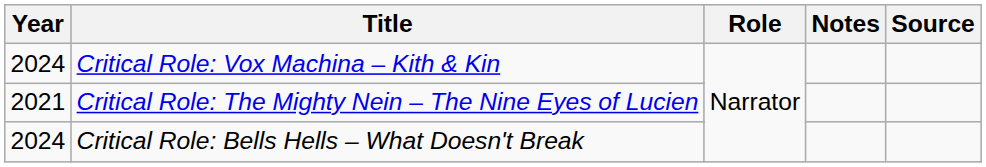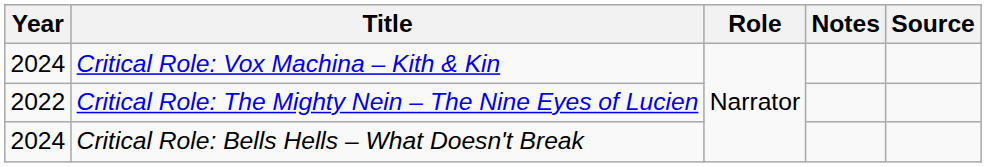Critical Role: The Mighty Nein – The Nine Eyes of Lucien | Year: 2021 -> 2022
